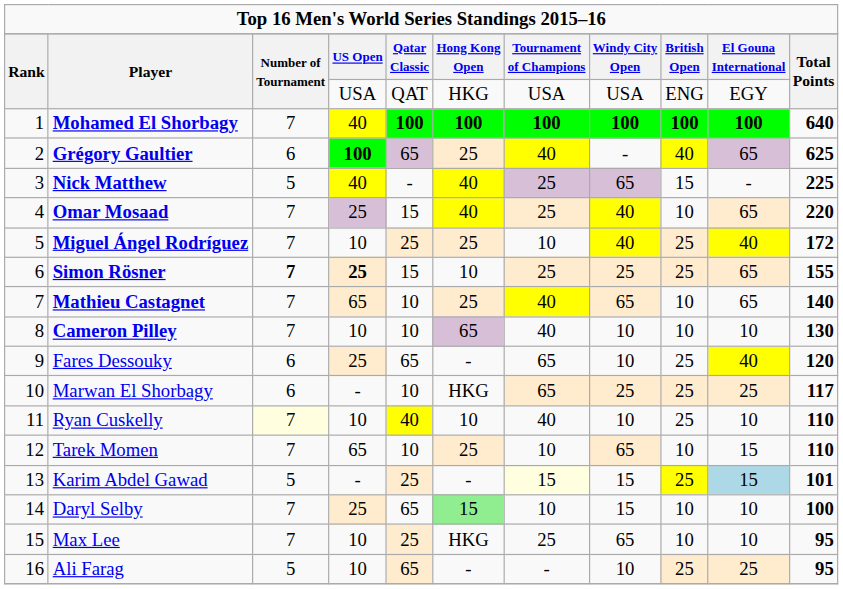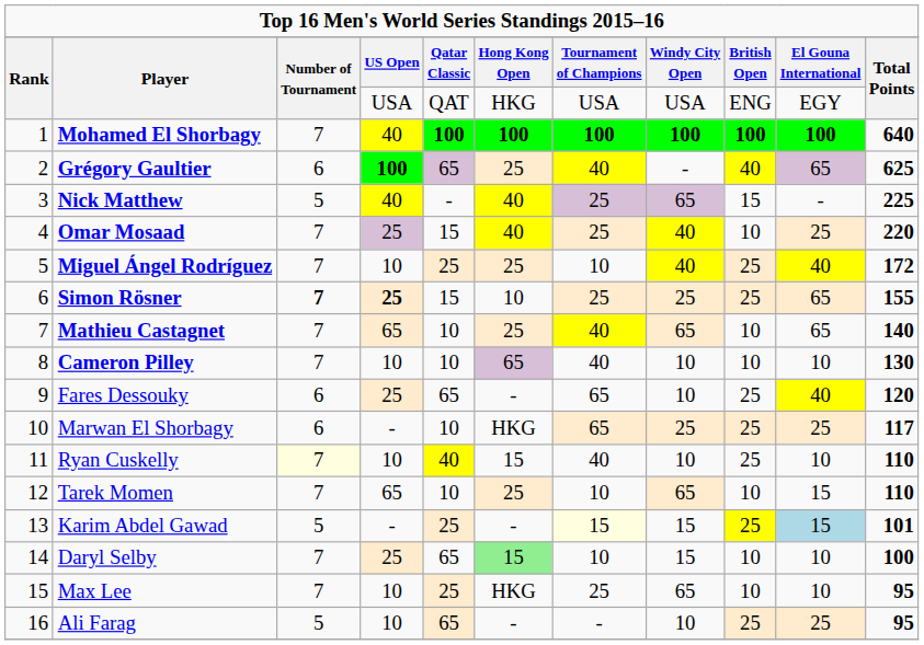Omar Mosaad | column 10: 65 -> 25
Ryan Cuskelly | column 6: 10 -> 15
